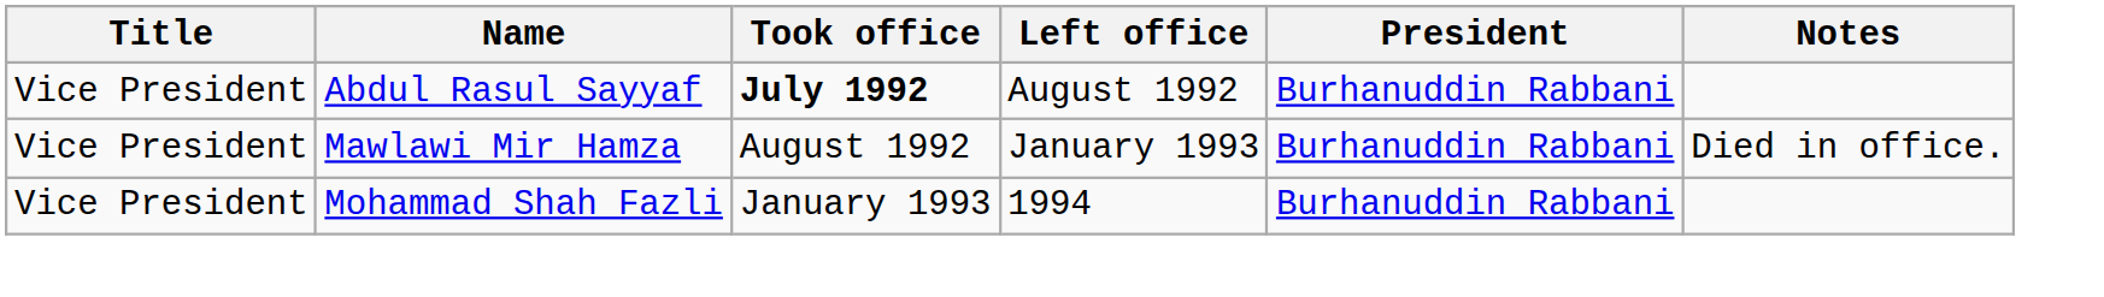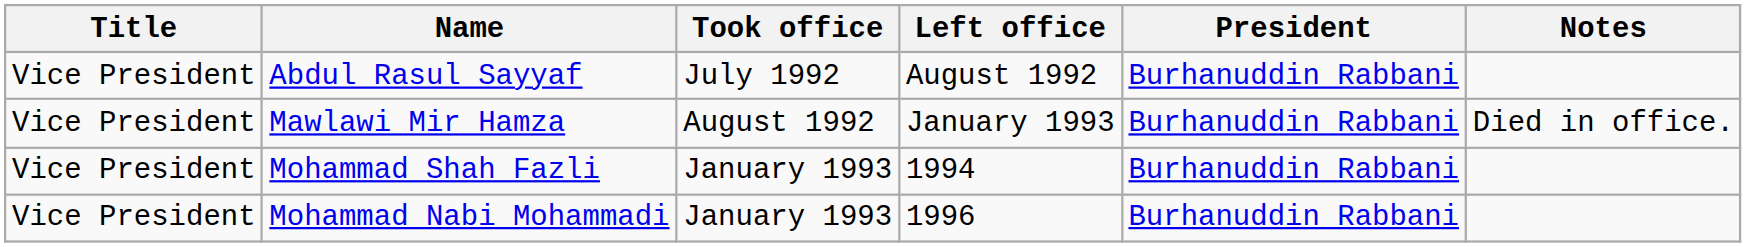Abdul Rasul Sayyaf | Took office: bold -> normal
+ row: Vice President | Mohammad Nabi Mohammadi | January 1993 | 1996 | Burhanuddin Rabbani
